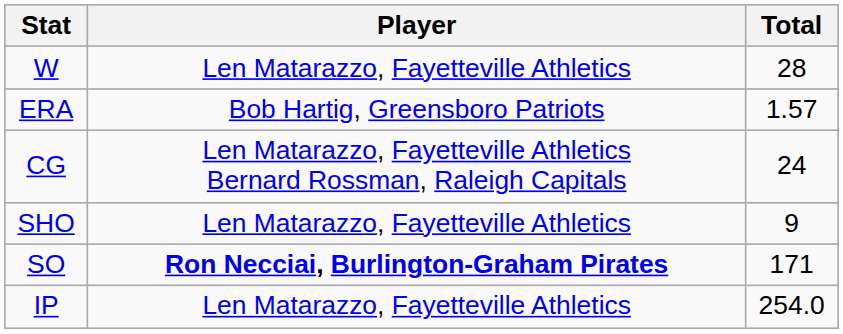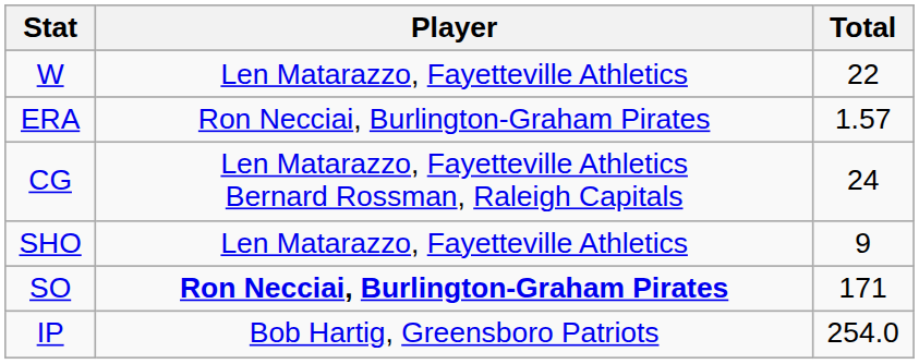W | Total: 28 -> 22
ERA | Player: Bob Hartig, Greensboro Patriots -> Ron Necciai, Burlington-Graham Pirates
IP | Player: Len Matarazzo, Fayetteville Athletics -> Bob Hartig, Greensboro Patriots
